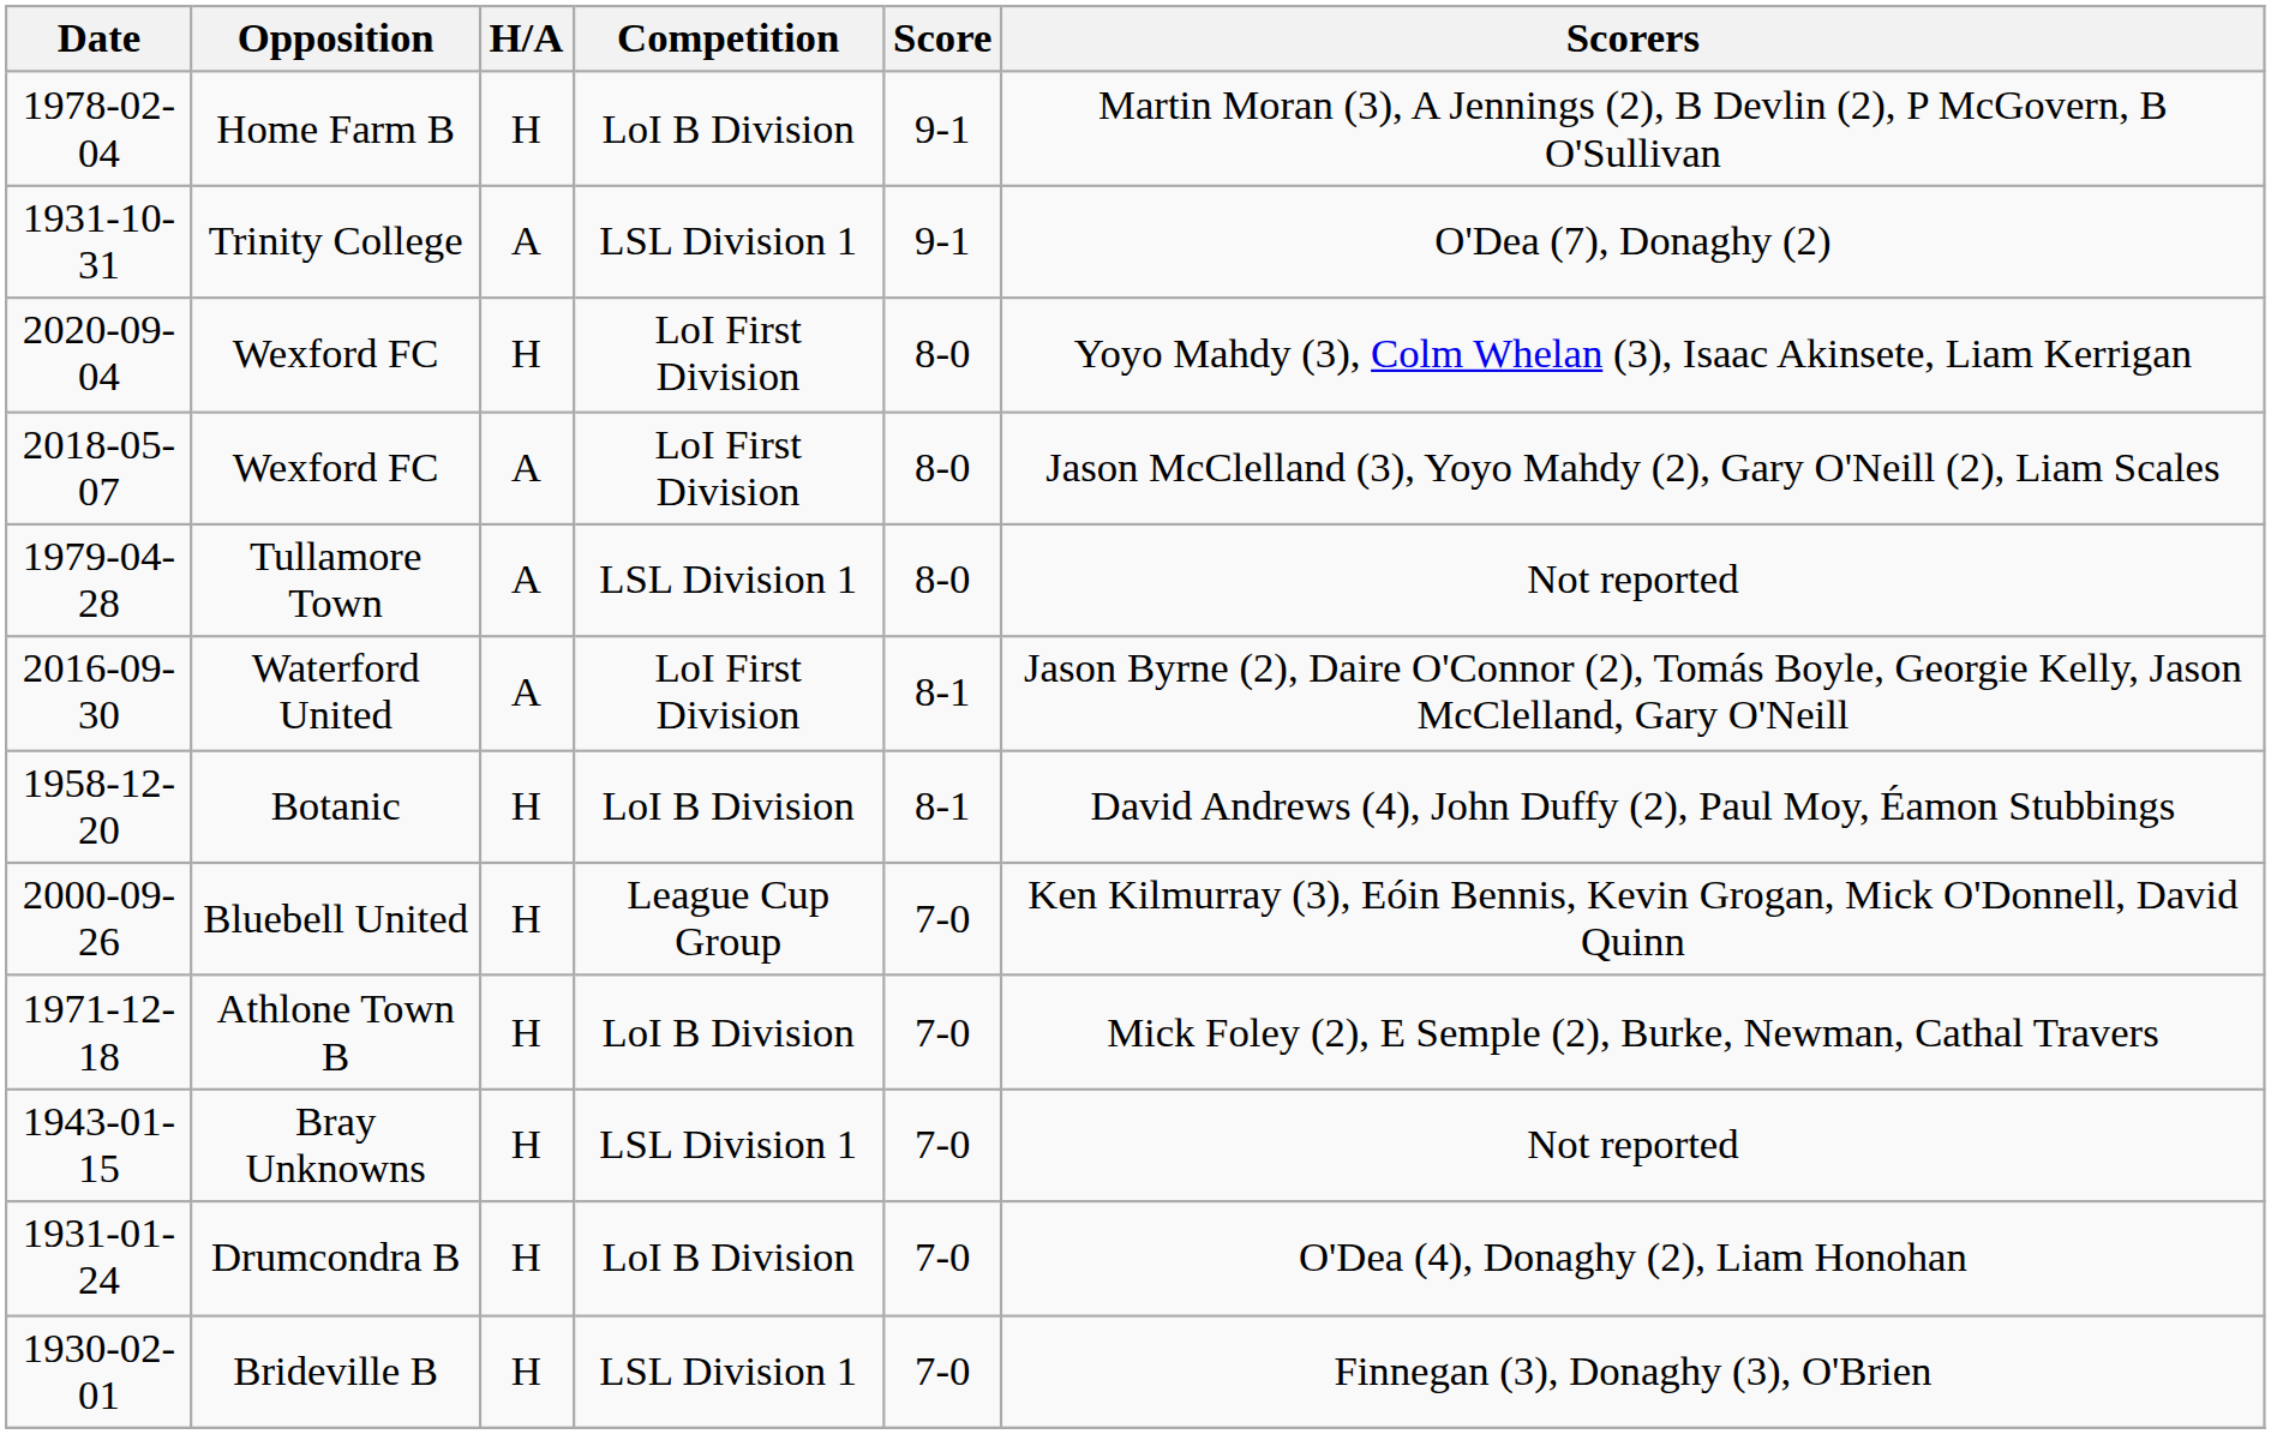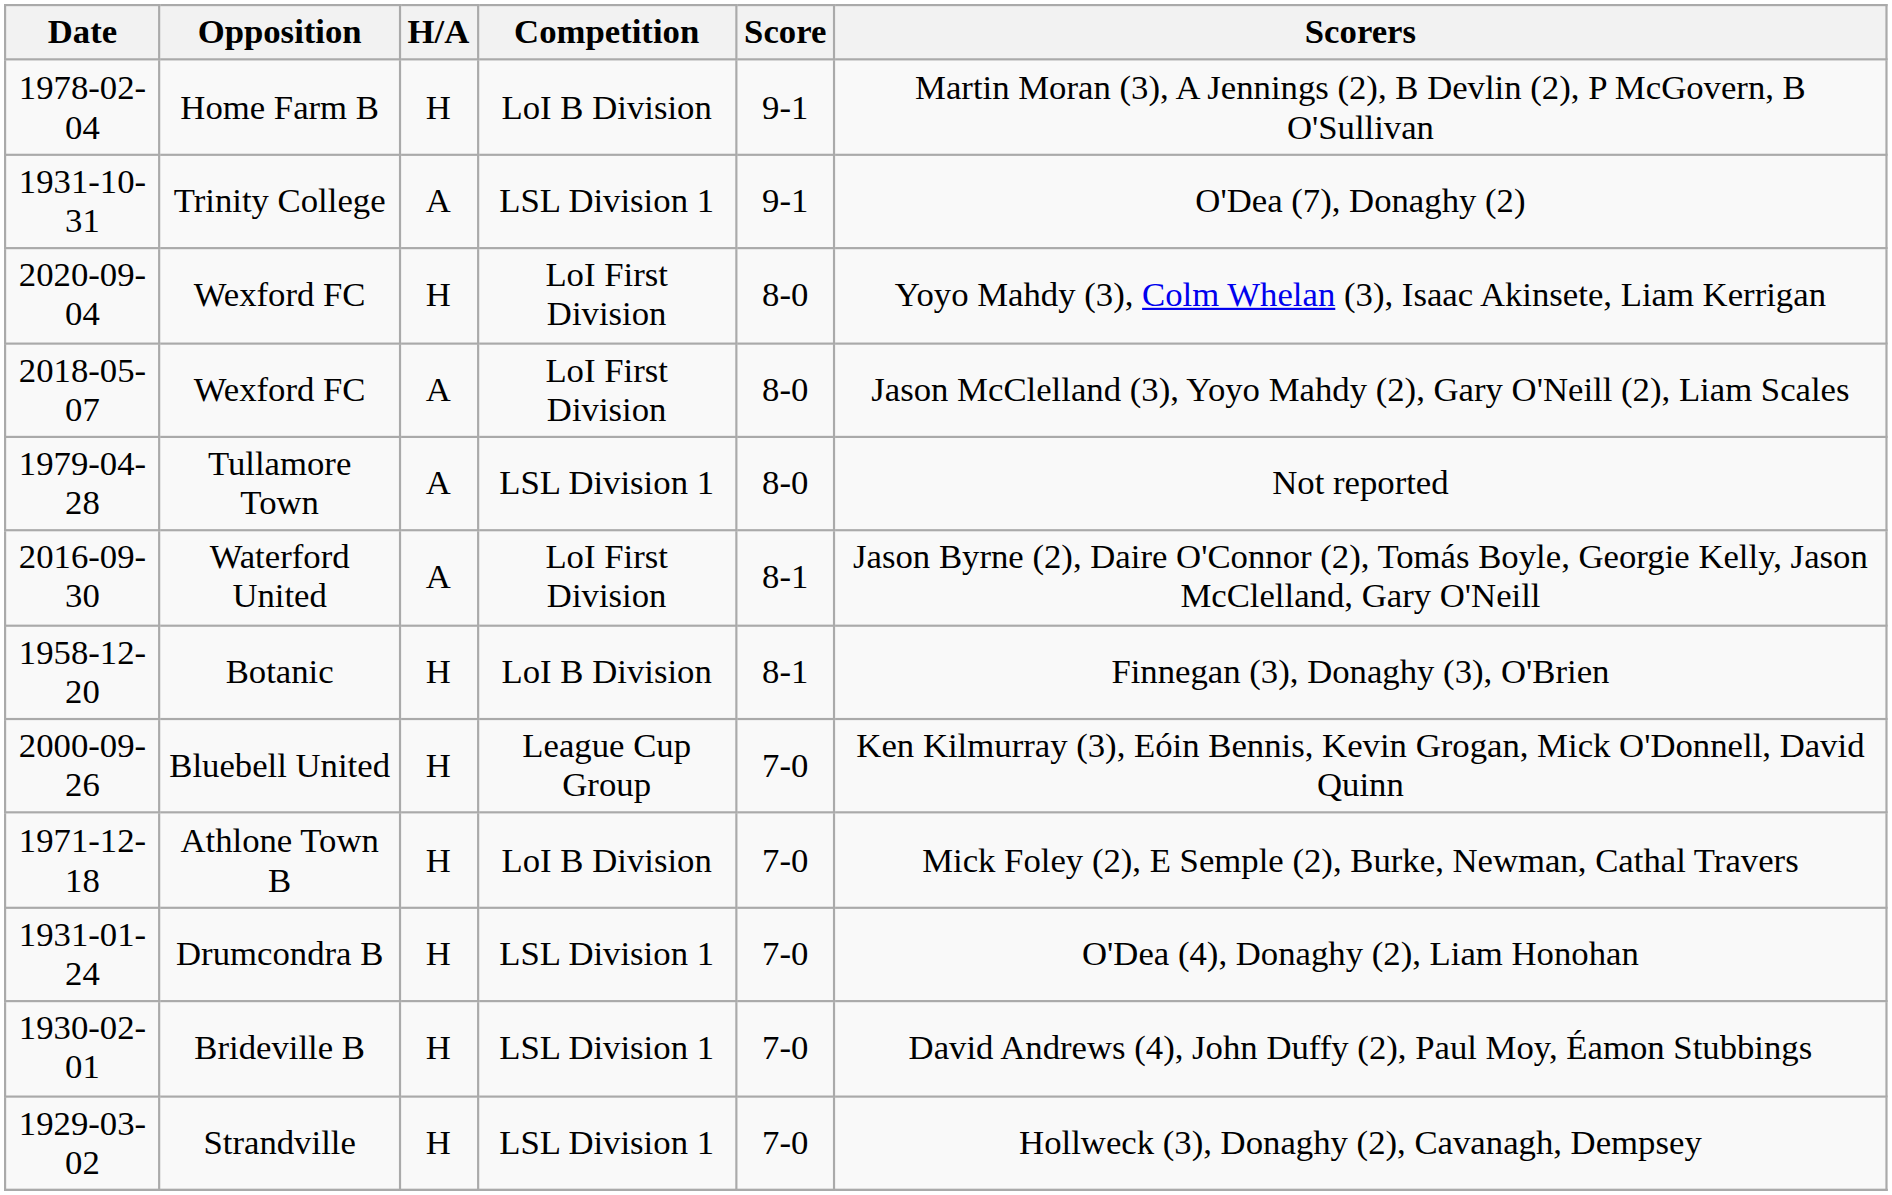Botanic | Scorers: David Andrews (4), John Duffy (2), Paul Moy, Éamon Stubbings -> Finnegan (3), Donaghy (3), O'Brien
- row: 1943-01-15 | Bray Unknowns | H | LSL Division 1 | 7-0 | Not reported
Drumcondra B | Competition: LoI B Division -> LSL Division 1
Brideville B | Scorers: Finnegan (3), Donaghy (3), O'Brien -> David Andrews (4), John Duffy (2), Paul Moy, Éamon Stubbings
+ row: 1929-03-02 | Strandville | H | LSL Division 1 | 7-0 | Hollweck (3), Donaghy (2), Cavanagh, Dempsey
